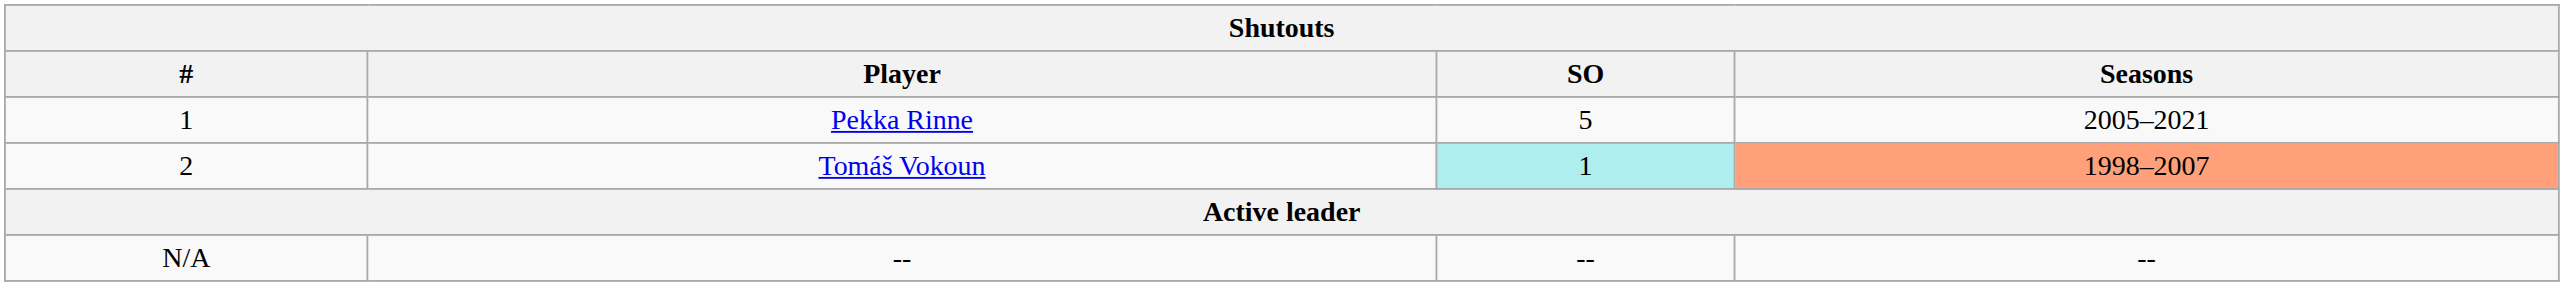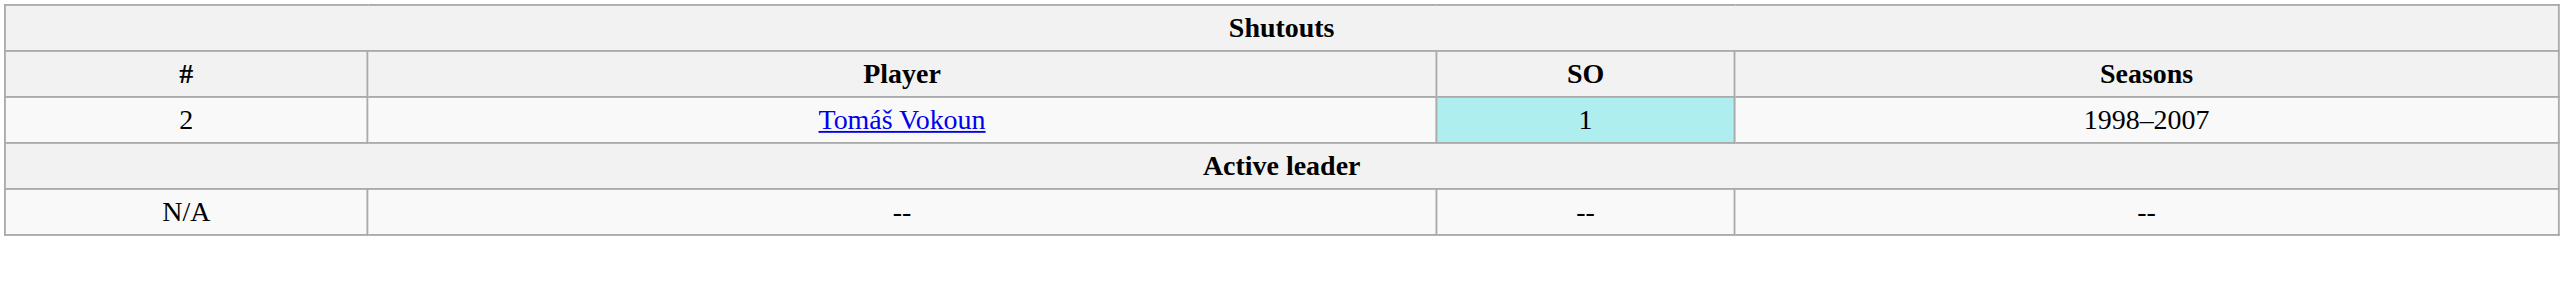- row: 1 | Pekka Rinne | 5 | 2005–2021
Tomáš Vokoun | Seasons: lightsalmon background -> no background
